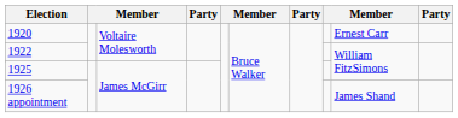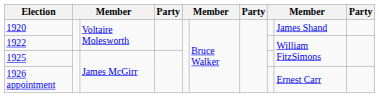1920 | column 9: Ernest Carr -> James Shand
1926 appointment | column 9: James Shand -> Ernest Carr
